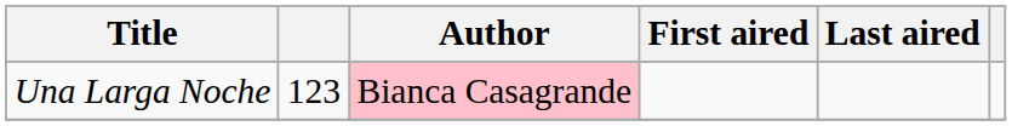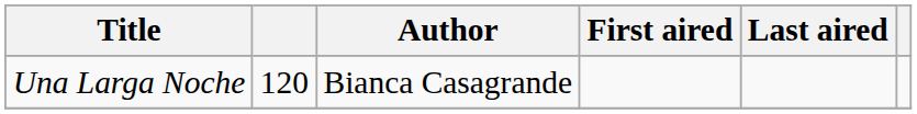Una Larga Noche | column 2: 123 -> 120
Una Larga Noche | Author: pink background -> no background
